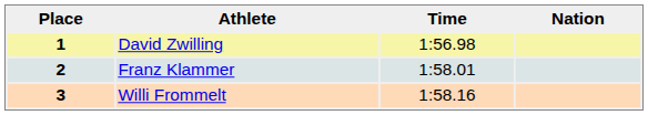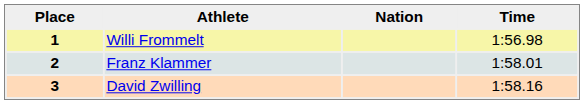columns swapped: Nation <-> Time
1 | Athlete: David Zwilling -> Willi Frommelt
3 | Athlete: Willi Frommelt -> David Zwilling
